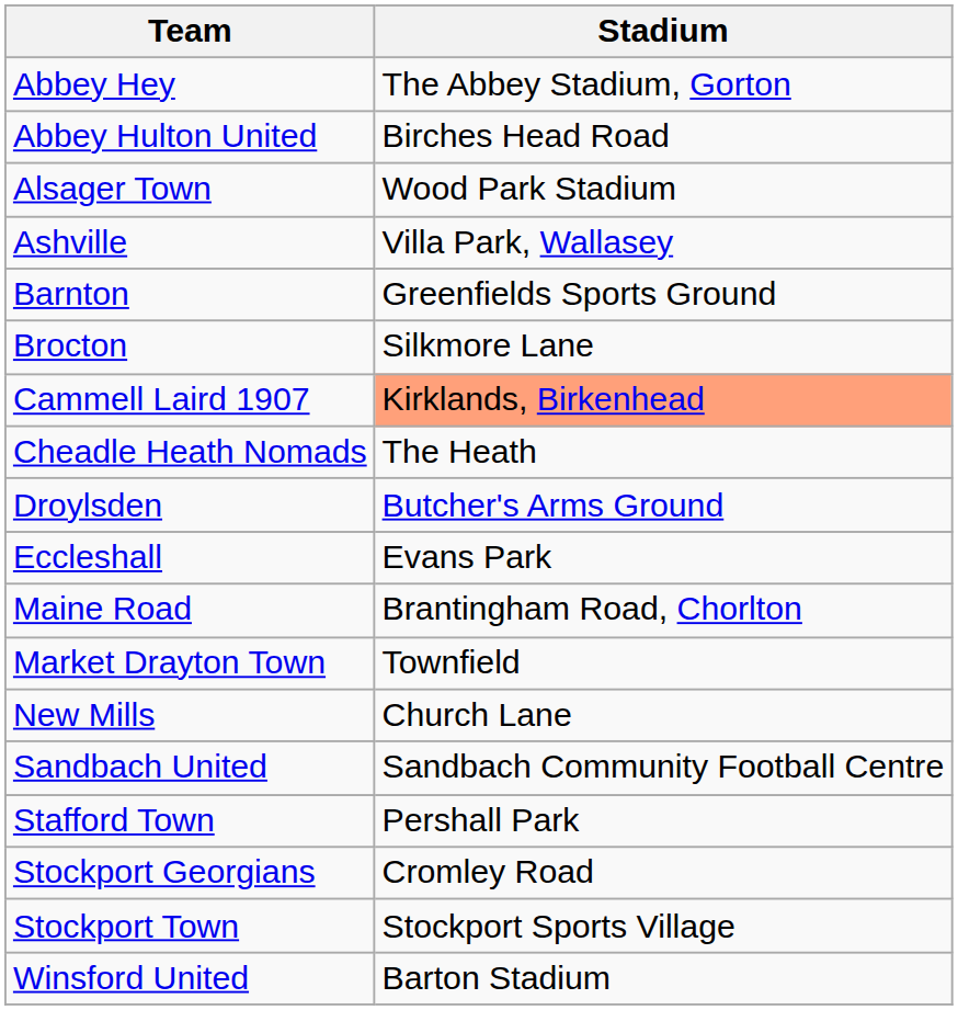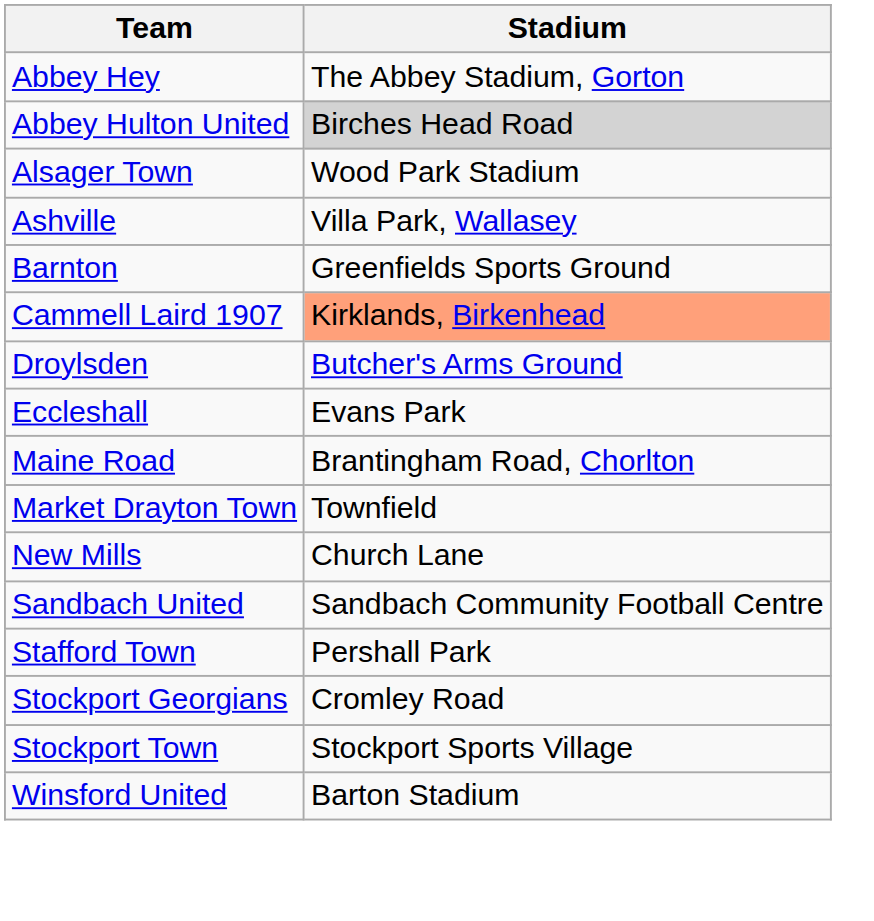Abbey Hulton United | Stadium: no background -> lightgrey background
- row: Brocton | Silkmore Lane
- row: Cheadle Heath Nomads | The Heath
